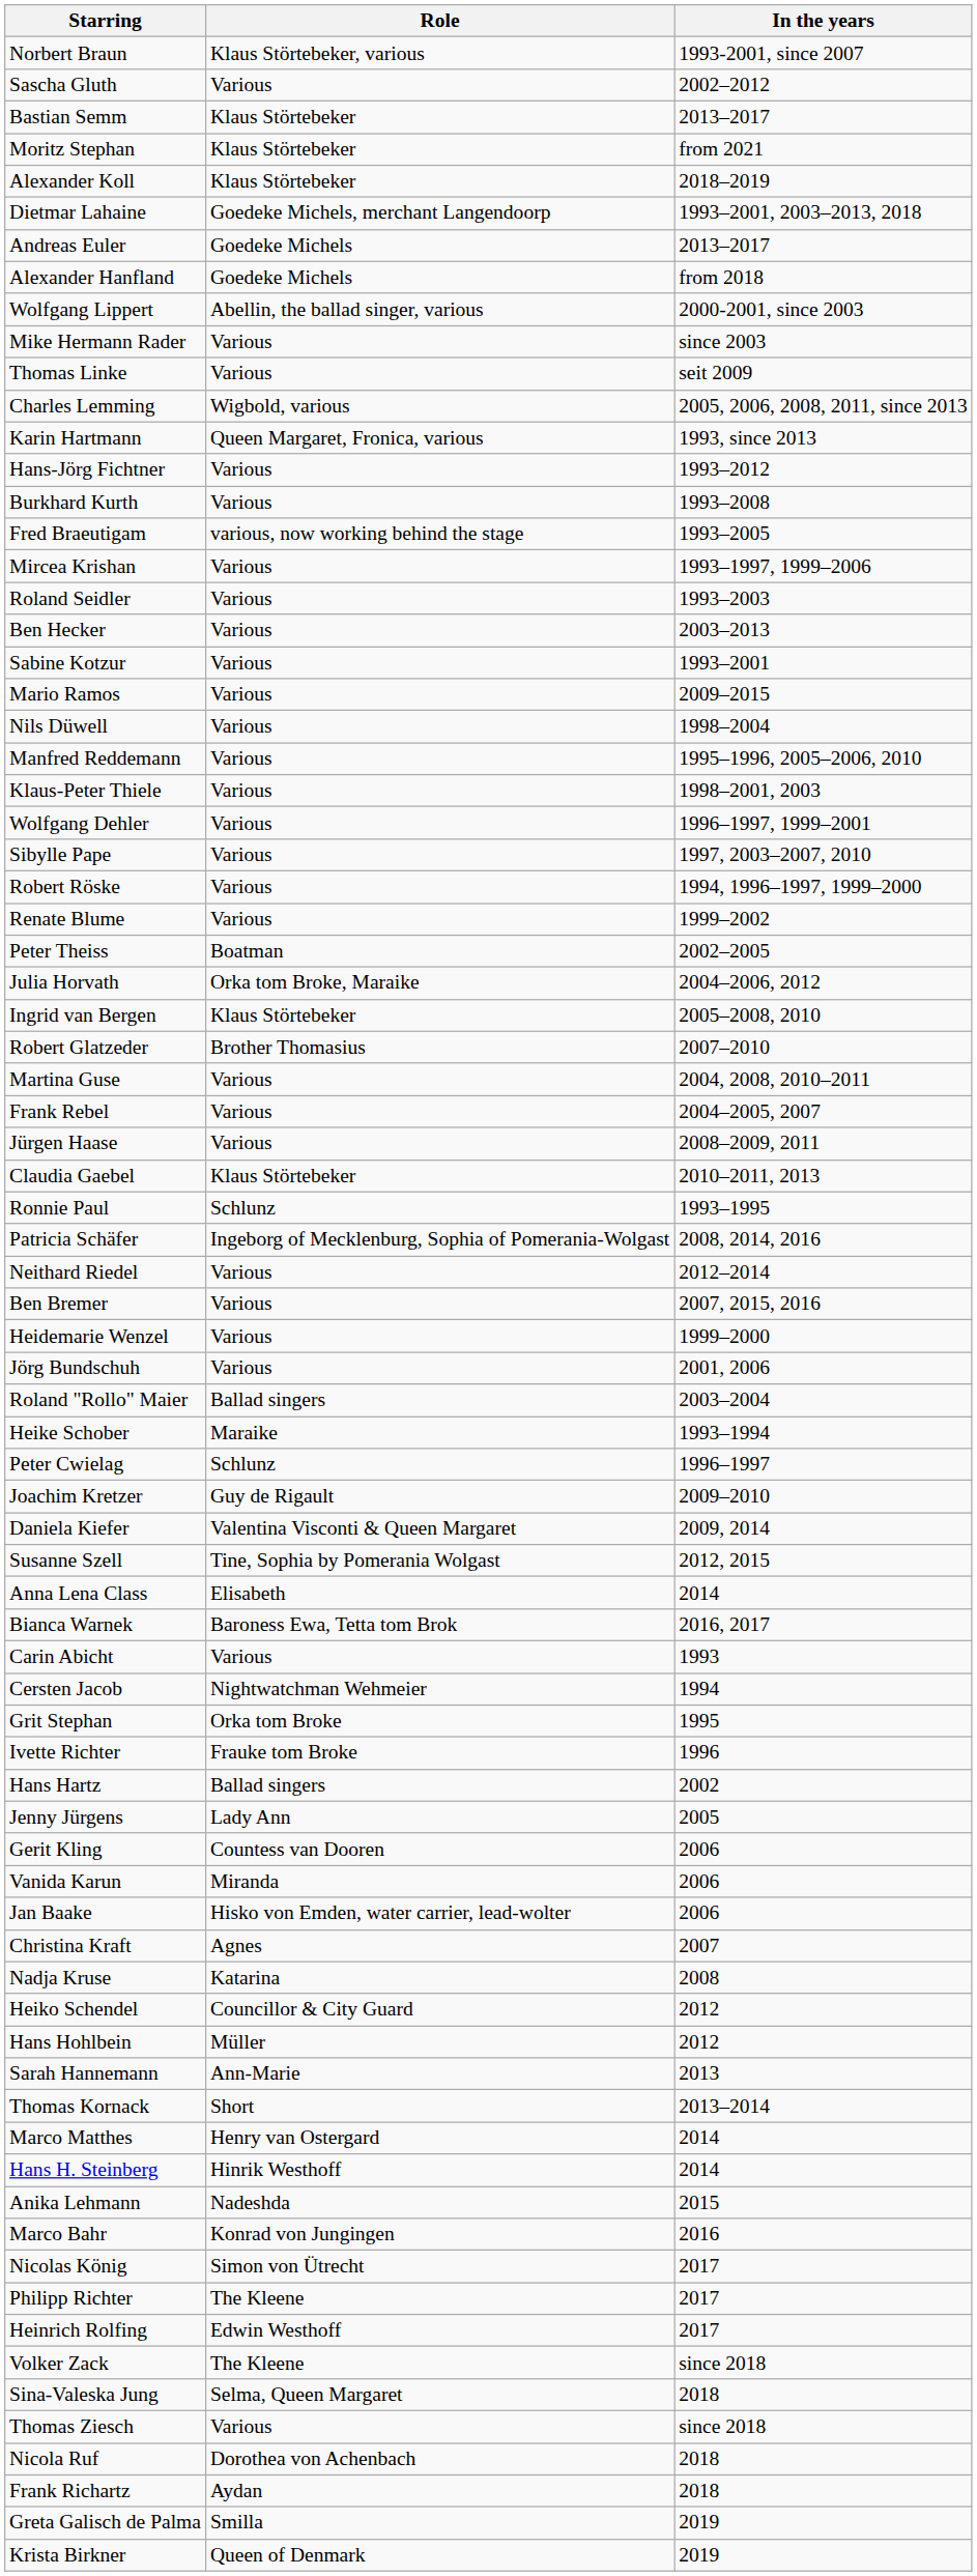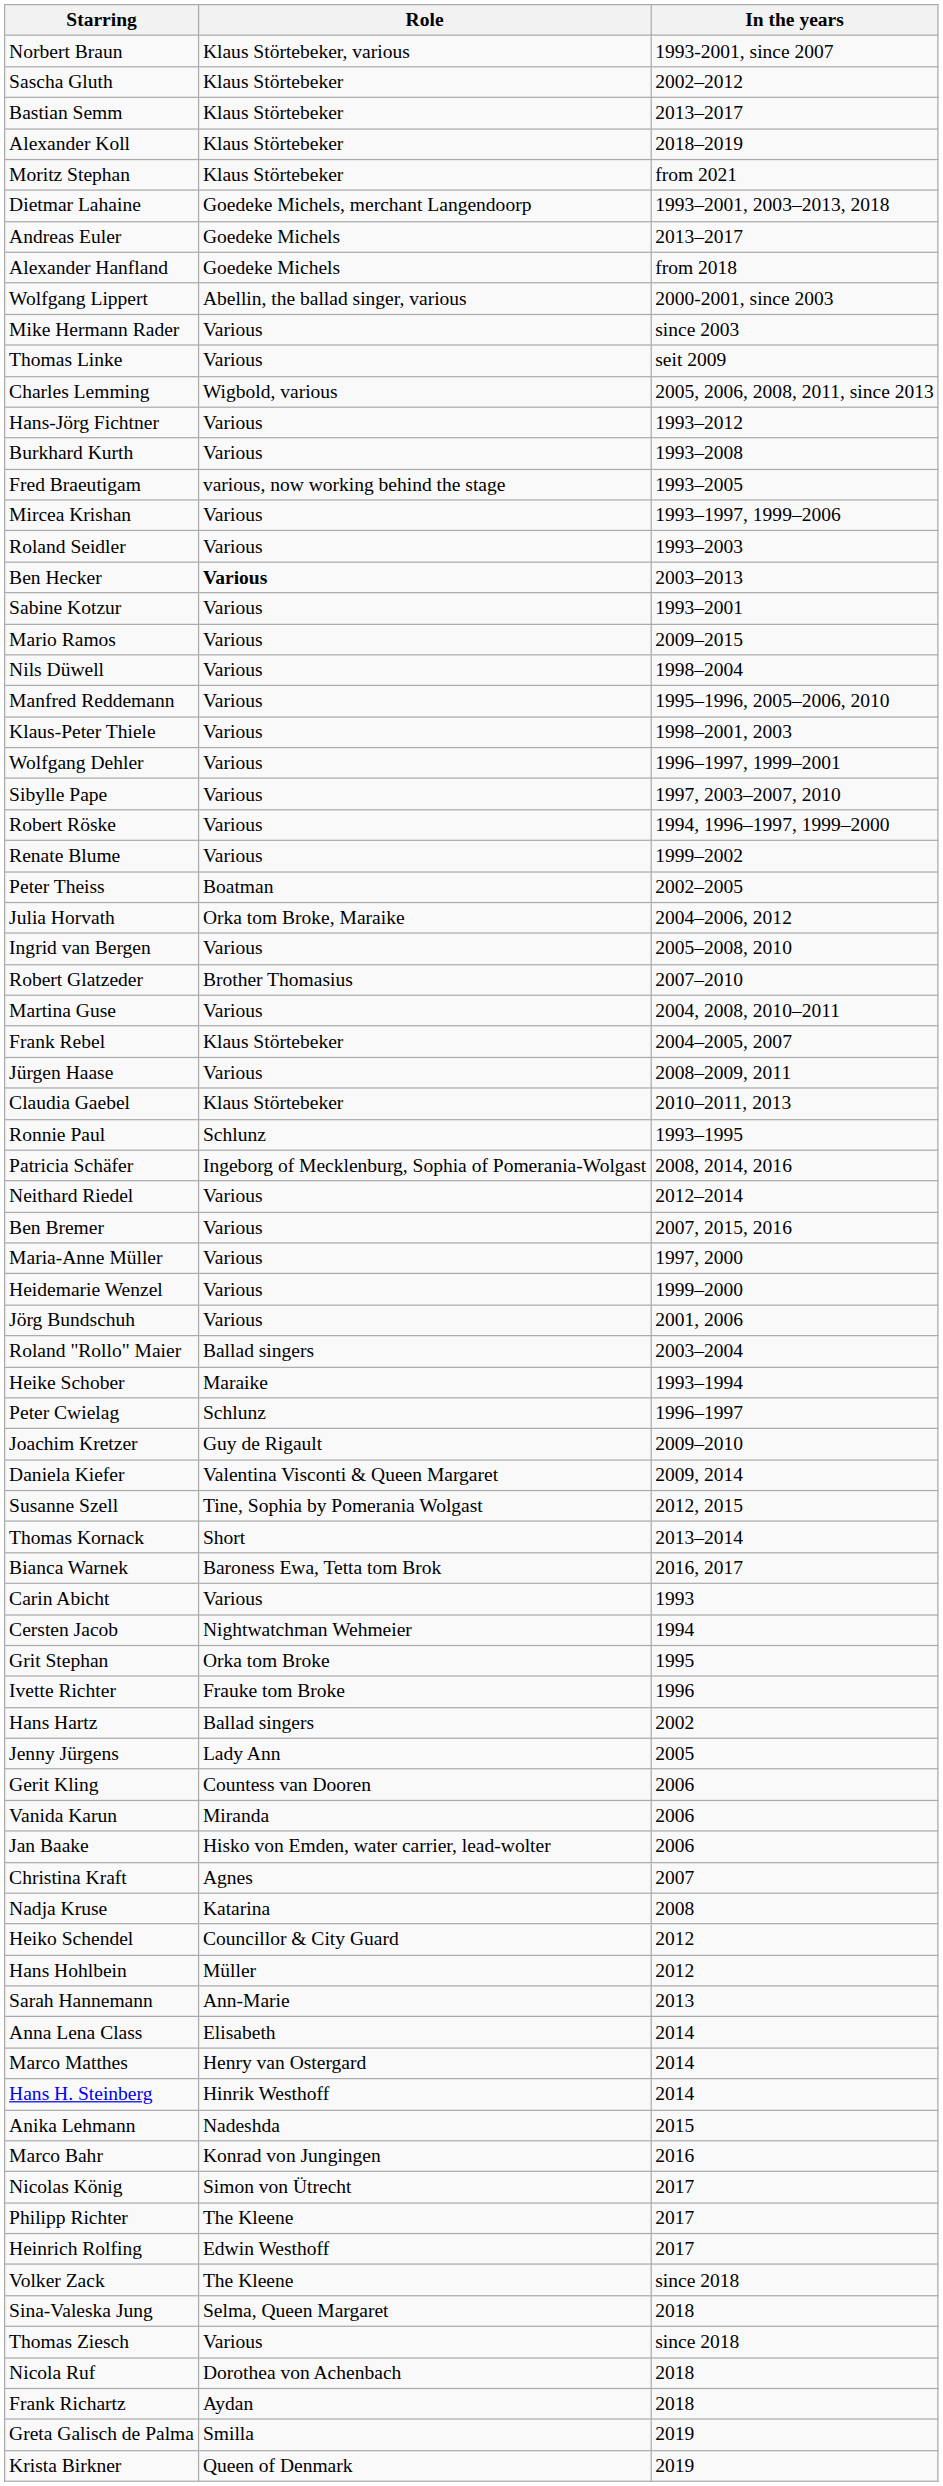Sascha Gluth | Role: Various -> Klaus Störtebeker
rows swapped: Alexander Koll <-> Moritz Stephan
- row: Karin Hartmann | Queen Margaret, Fronica, various | 1993, since 2013
Ben Hecker | Role: normal -> bold
Ingrid van Bergen | Role: Klaus Störtebeker -> Various
Frank Rebel | Role: Various -> Klaus Störtebeker
+ row: Maria-Anne Müller | Various | 1997, 2000
rows swapped: Thomas Kornack <-> Anna Lena Class
